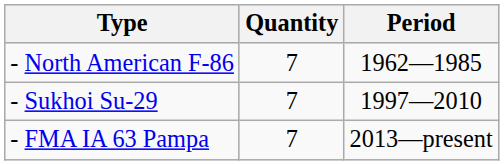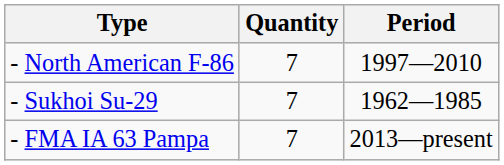- North American F-86 | Period: 1962—1985 -> 1997—2010
- Sukhoi Su-29 | Period: 1997—2010 -> 1962—1985
